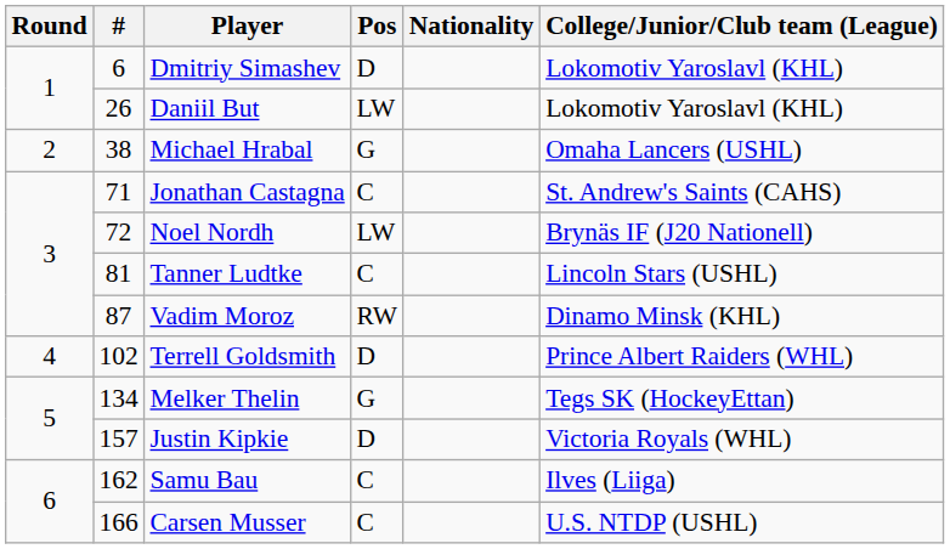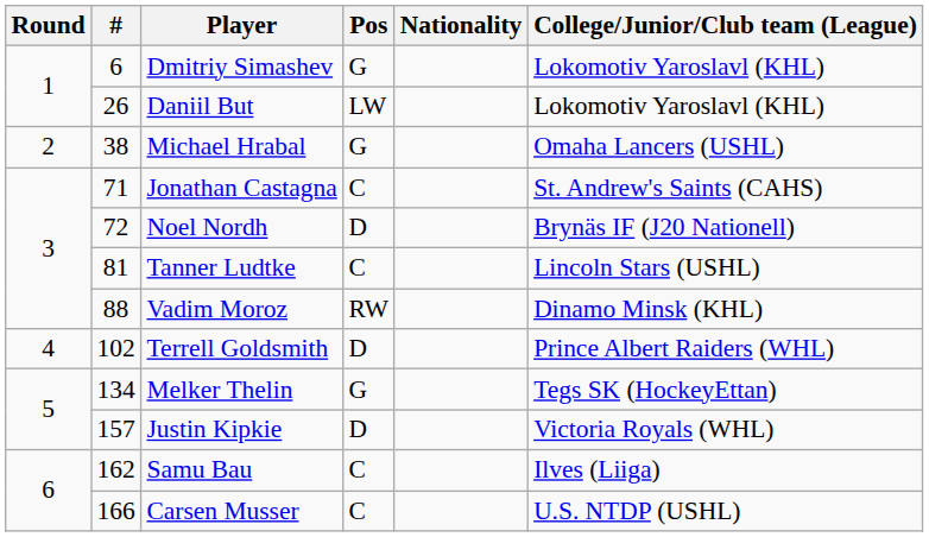Dmitriy Simashev | Pos: D -> G
Noel Nordh | Pos: LW -> D
Vadim Moroz | #: 87 -> 88
